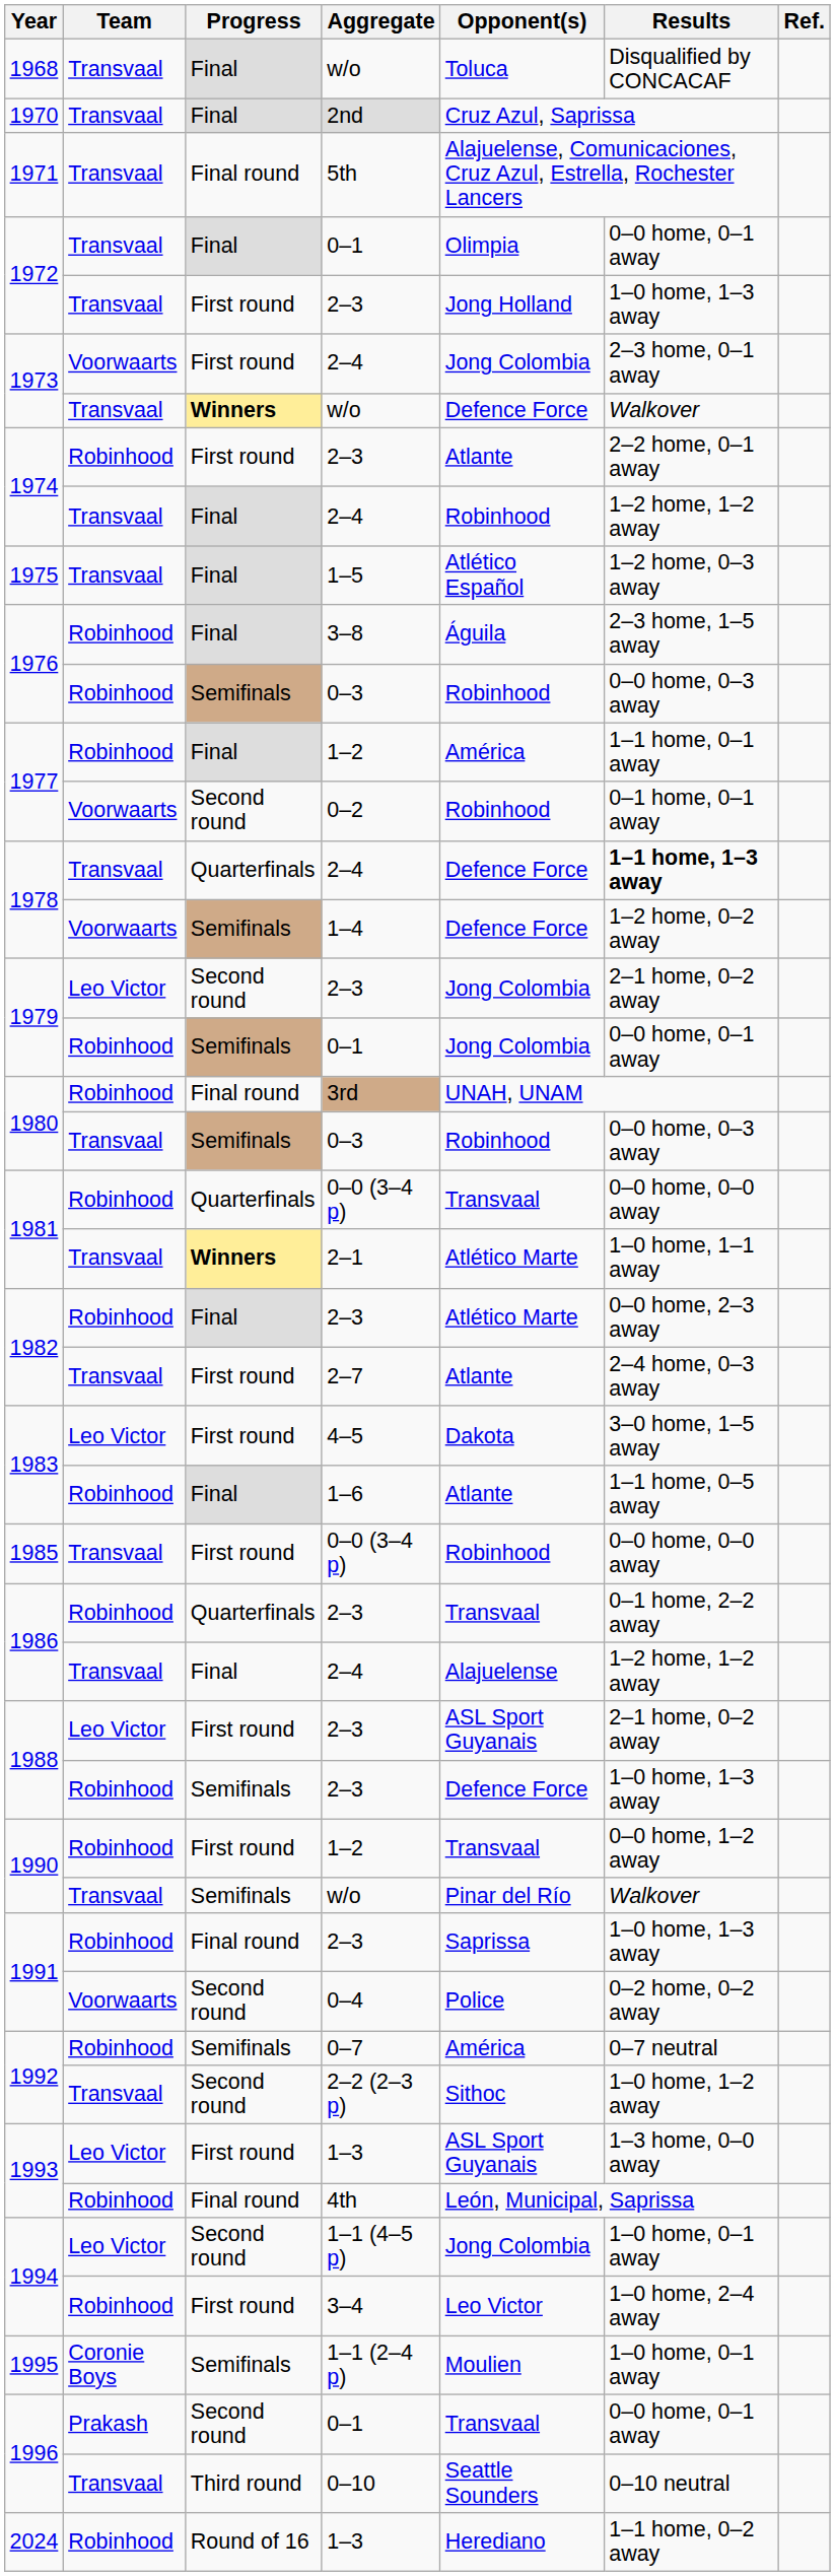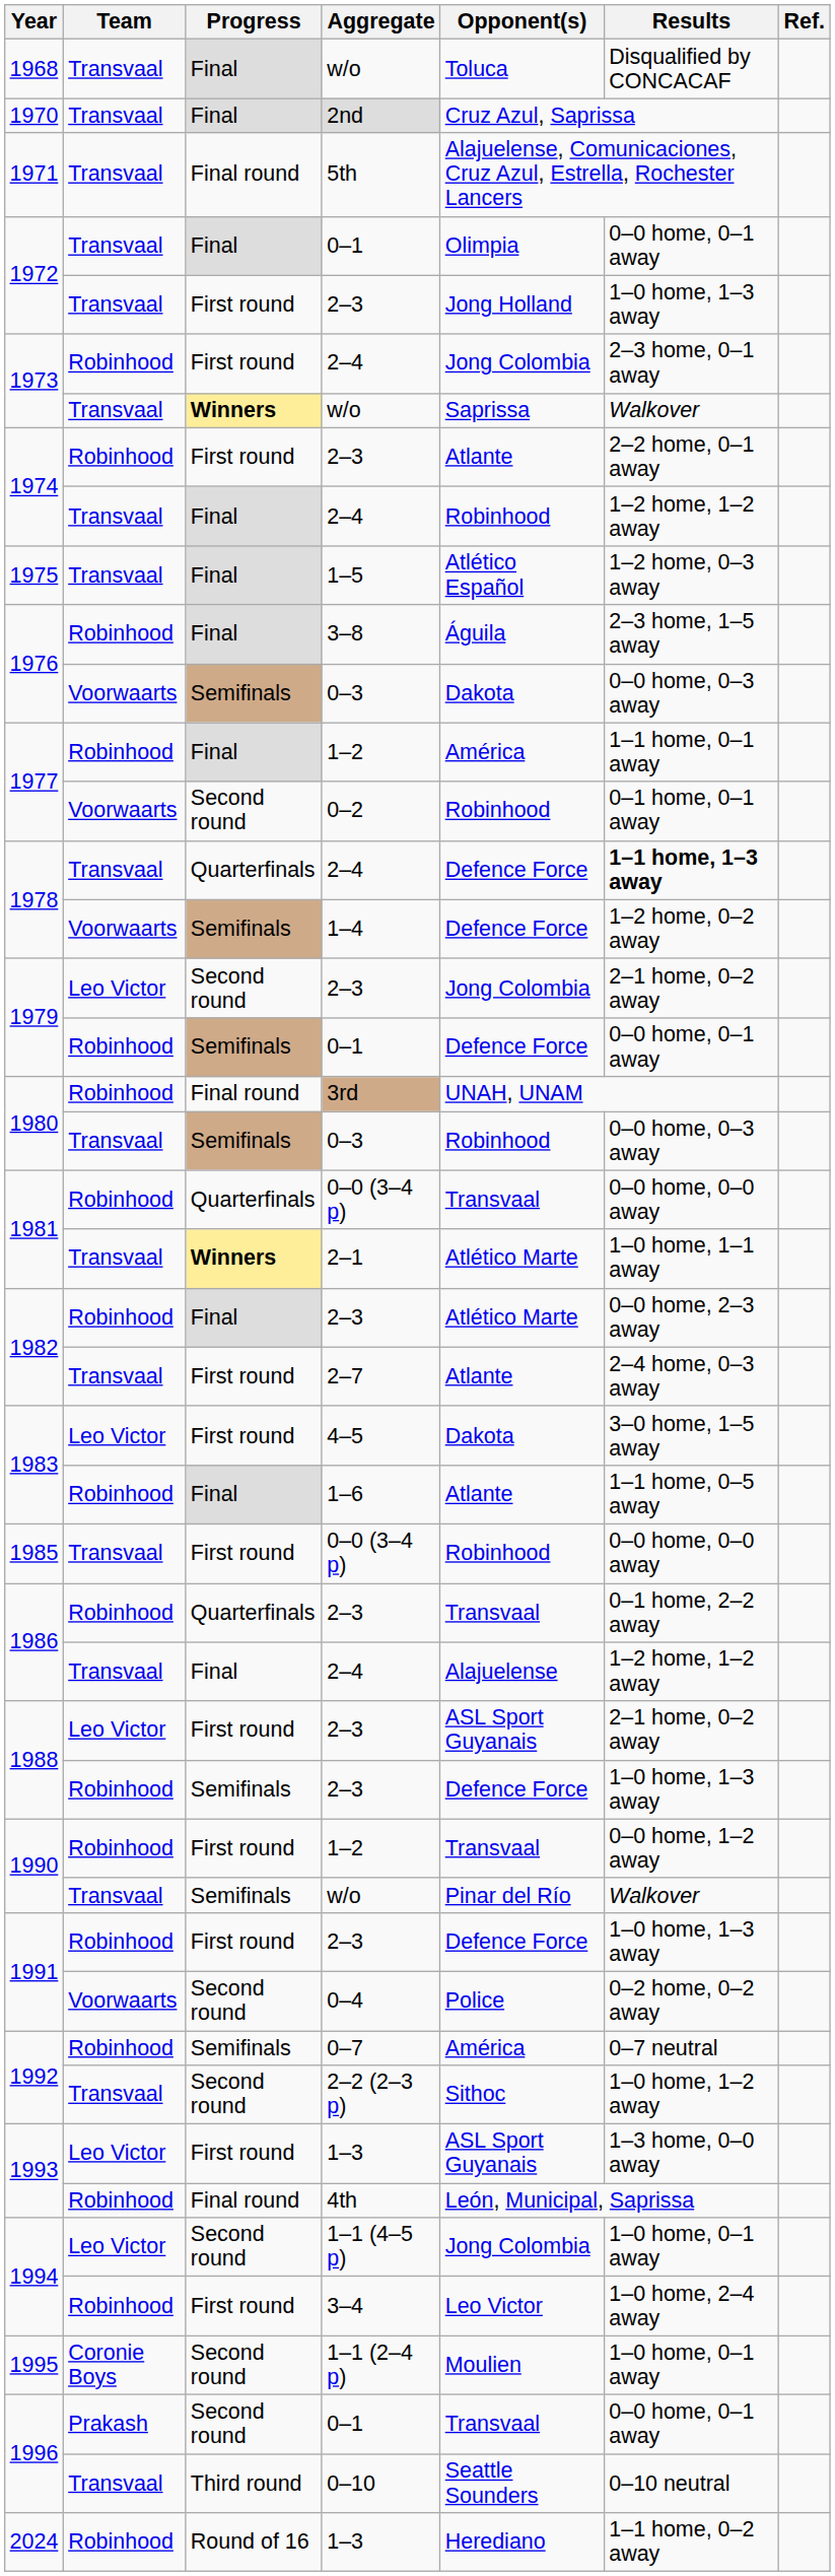1973 / 2–4 | Team: Voorwaarts -> Robinhood
1973 / w/o | Opponent(s): Defence Force -> Saprissa
1976 / 0–3 | Team: Robinhood -> Voorwaarts
1976 / 0–3 | Opponent(s): Robinhood -> Dakota
1979 / 0–1 | Opponent(s): Jong Colombia -> Defence Force
1991 / 2–3 | Progress: Final round -> First round
1991 / 2–3 | Opponent(s): Saprissa -> Defence Force
1–1 (2–4 p) | Progress: Semifinals -> Second round
